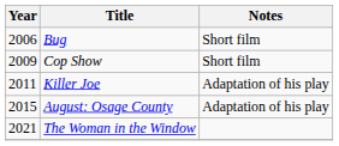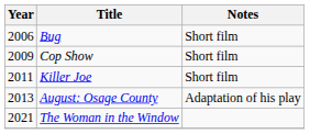Killer Joe | Notes: Adaptation of his play -> Short film
August: Osage County | Year: 2015 -> 2013
